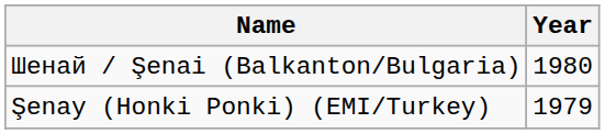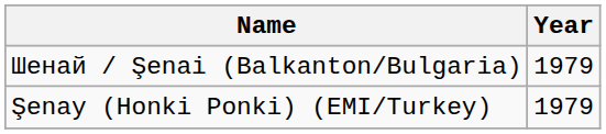Шенай / Şenai (Balkanton/Bulgaria) | Year: 1980 -> 1979
